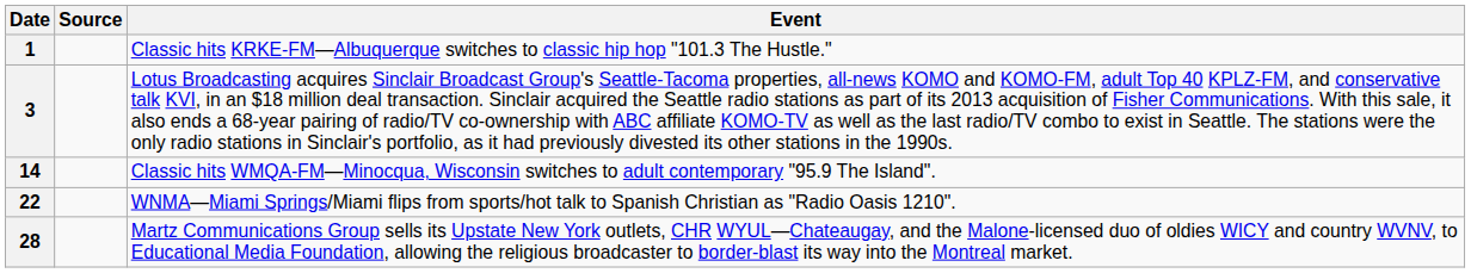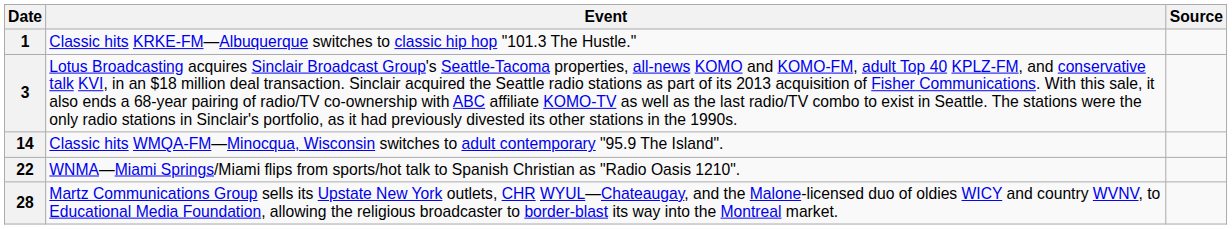columns swapped: Event <-> Source
